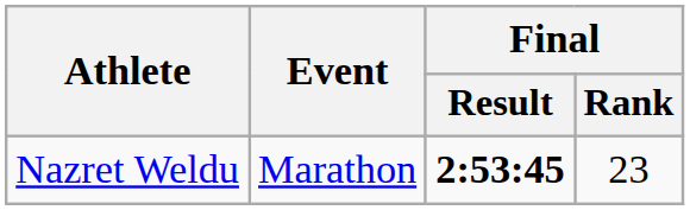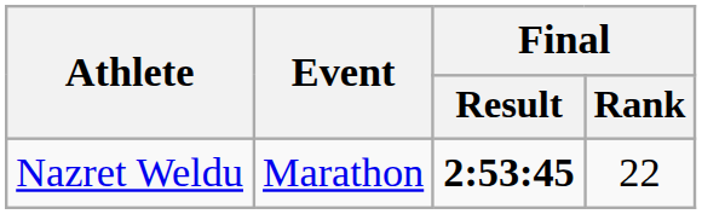Nazret Weldu | Final / Rank: 23 -> 22
